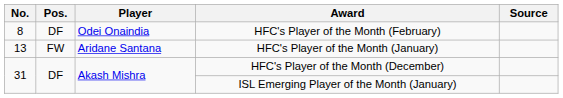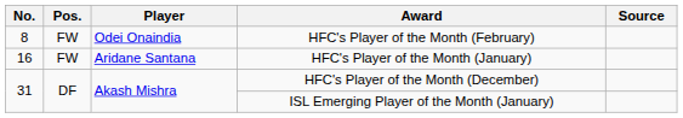HFC's Player of the Month (February) | Pos.: DF -> FW
HFC's Player of the Month (January) | No.: 13 -> 16
